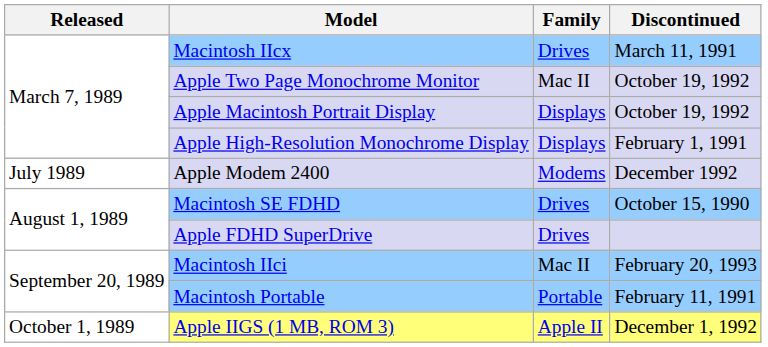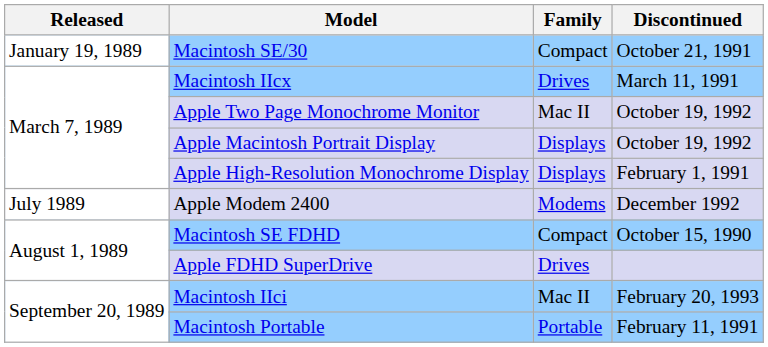+ row: January 19, 1989 | Macintosh SE/30 | Compact | October 21, 1991
Macintosh SE FDHD | Family: Drives -> Compact
- row: October 1, 1989 | Apple IIGS (1 MB, ROM 3) | Apple II | December 1, 1992
